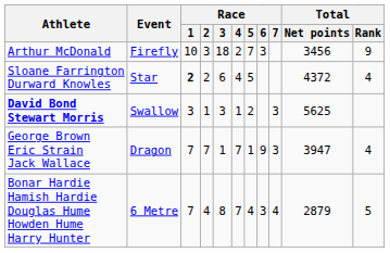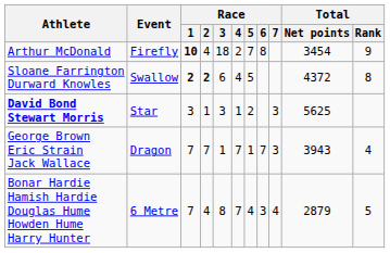Arthur McDonald | Race / 1: normal -> bold
Arthur McDonald | Race / 2: 3 -> 4
Arthur McDonald | Race / 6: 3 -> 8
Arthur McDonald | Total / Net points: 3456 -> 3454
Sloane Farrington Durward Knowles | Event: Star -> Swallow
Sloane Farrington Durward Knowles | Race / 2: normal -> bold
Sloane Farrington Durward Knowles | Total / Rank: 4 -> 8
David Bond Stewart Morris | Event: Swallow -> Star
George Brown Eric Strain Jack Wallace | Race / 6: 9 -> 7
George Brown Eric Strain Jack Wallace | Total / Net points: 3947 -> 3943
